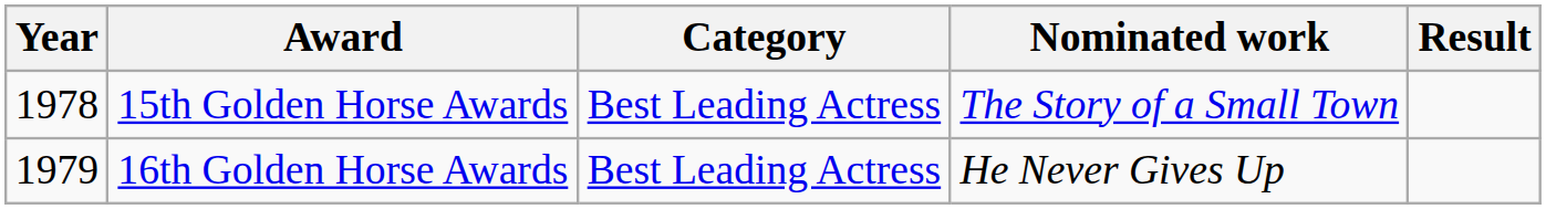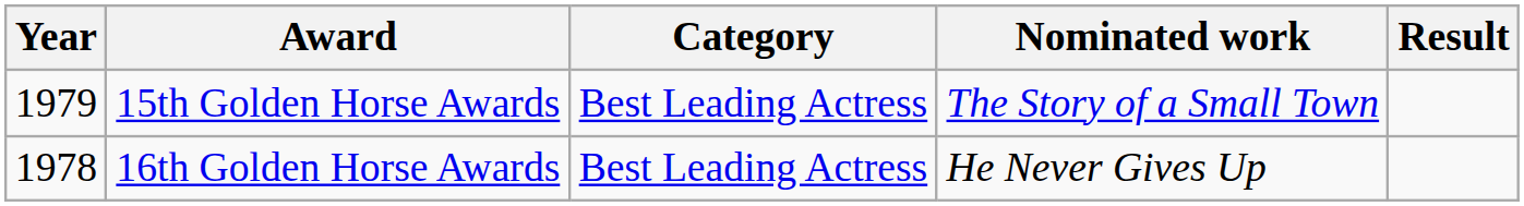15th Golden Horse Awards | Year: 1978 -> 1979
16th Golden Horse Awards | Year: 1979 -> 1978
